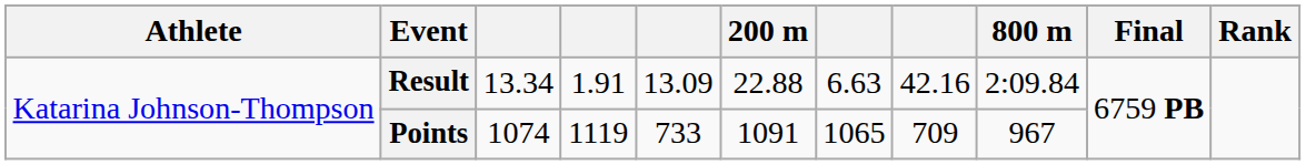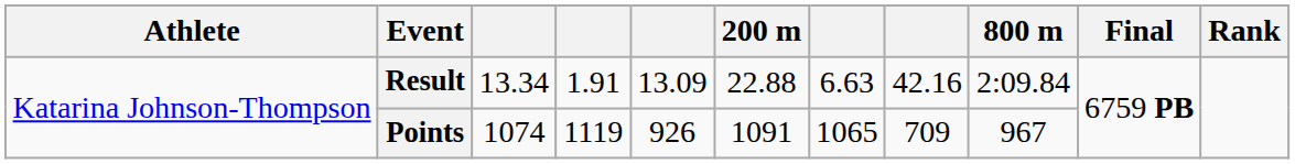Points | column 5: 733 -> 926
